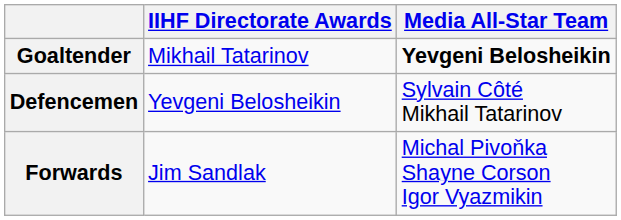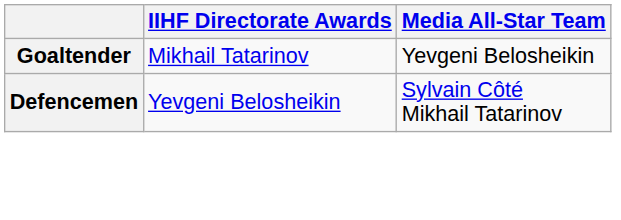Goaltender | Media All-Star Team: bold -> normal
- row: Forwards | Jim Sandlak | Michal Pivoňka Shayne Corson Igor Vyazmikin
